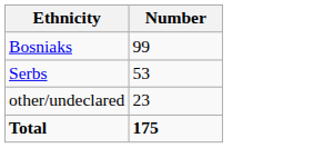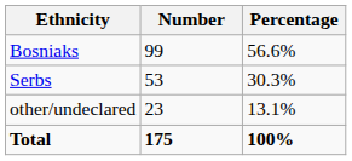+ column: Percentage | 56.6% | 30.3% | 13.1% | 100%
